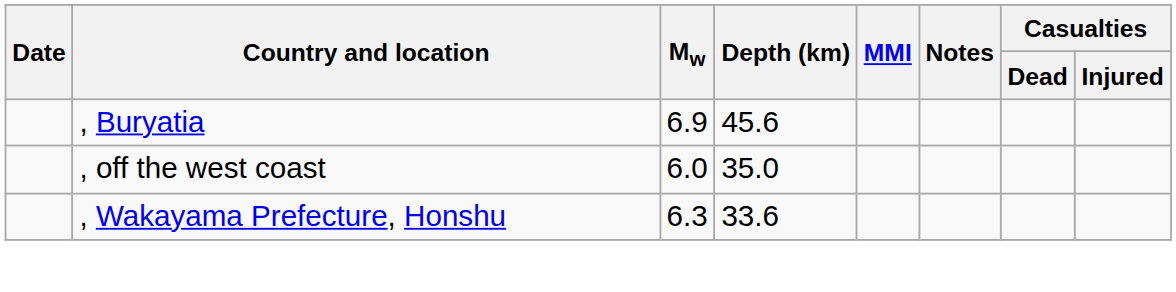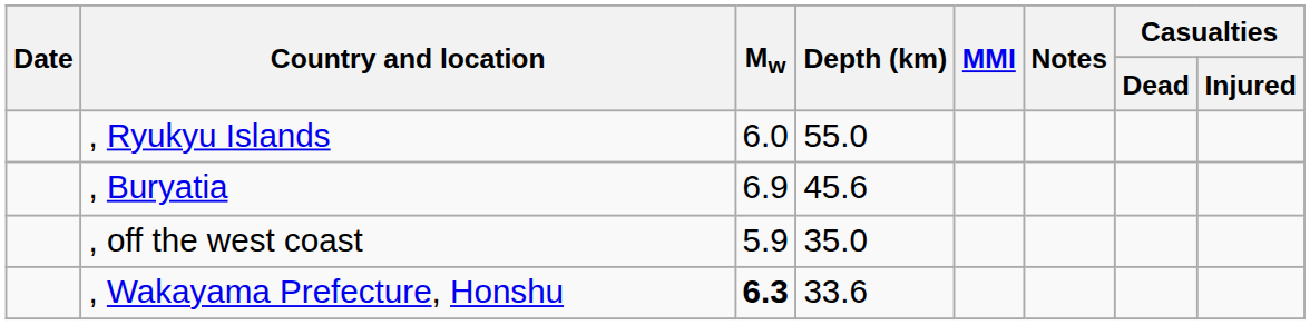+ row: , Ryukyu Islands | 6.0 | 55.0
, off the west coast | Mw: 6.0 -> 5.9
, Wakayama Prefecture, Honshu | Mw: normal -> bold
